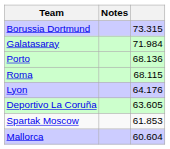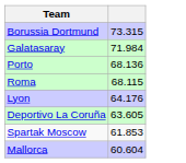- column: Notes
